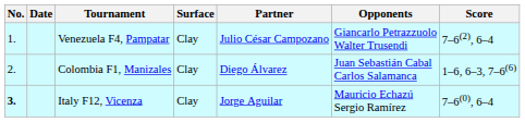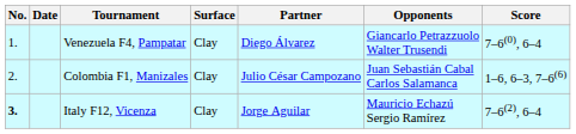Venezuela F4, Pampatar | Partner: Julio César Campozano -> Diego Álvarez
Venezuela F4, Pampatar | Score: 7–6(2), 6–4 -> 7–6(0), 6–4
Colombia F1, Manizales | Partner: Diego Álvarez -> Julio César Campozano
Italy F12, Vicenza | Score: 7–6(0), 6–4 -> 7–6(2), 6–4
